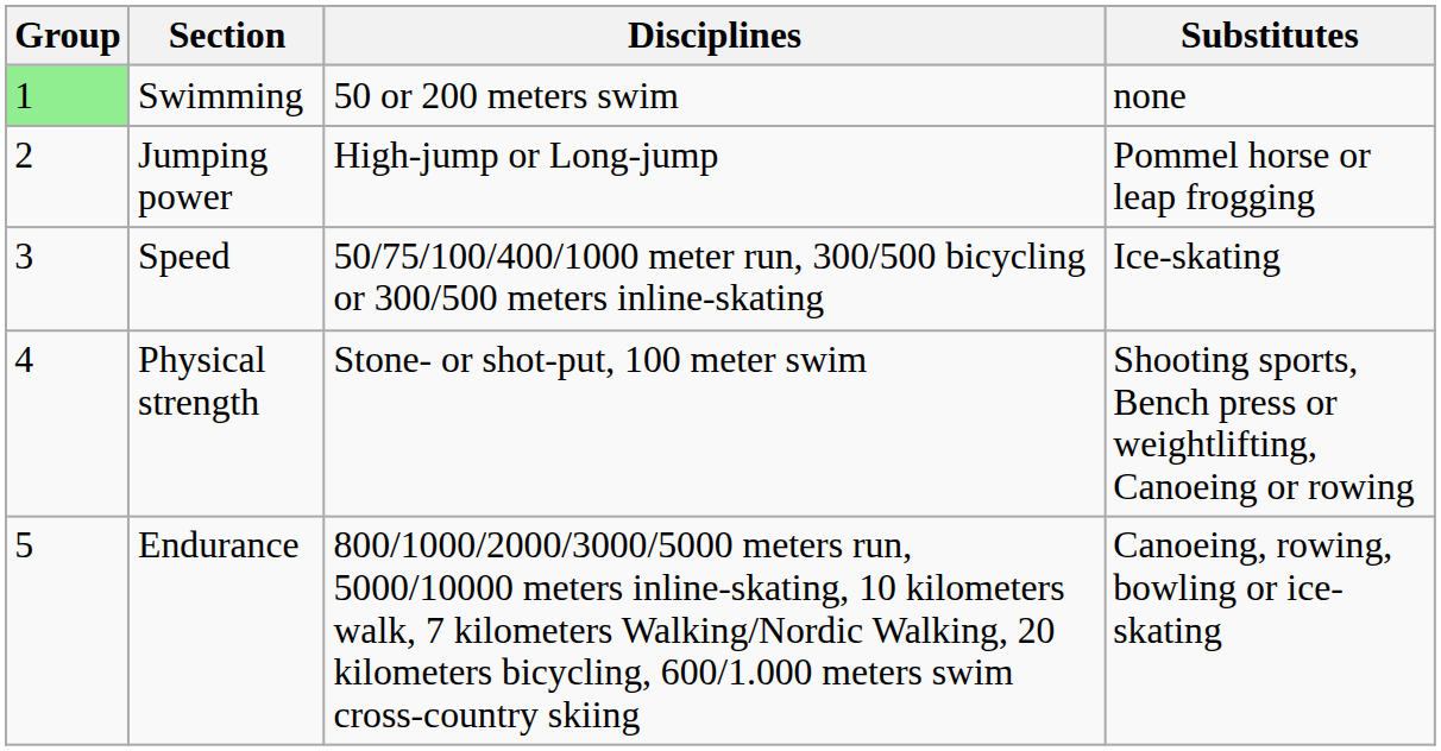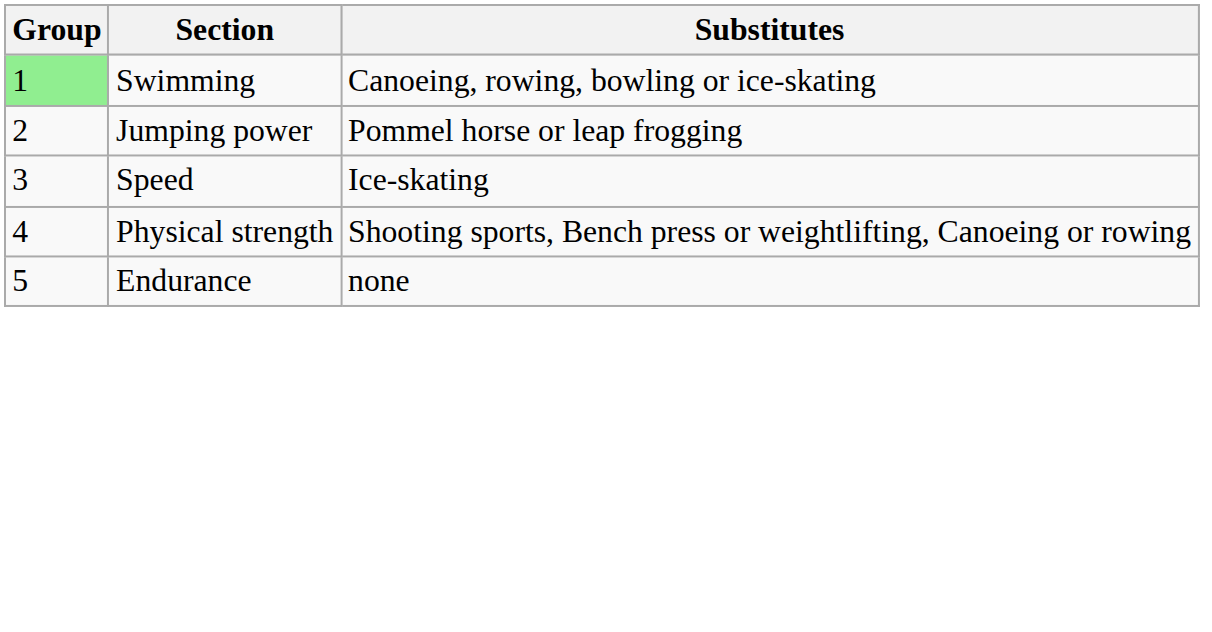- column: Disciplines | 50 or 200 meters swim | High-jump or Long-jump | 50/75/100/400/1000 meter run, 300/500 bicycling or 300/500 meters inline-skating | Stone- or shot-put, 100 meter swim | 800/1000/2000/3000/5000 meters run, 5000/10000 meters inline-skating, 10 kilometers walk, 7 kilometers Walking/Nordic Walking, 20 kilometers bicycling, 600/1.000 meters swim cross-country skiing
Swimming | Substitutes: none -> Canoeing, rowing, bowling or ice-skating
Endurance | Substitutes: Canoeing, rowing, bowling or ice-skating -> none
